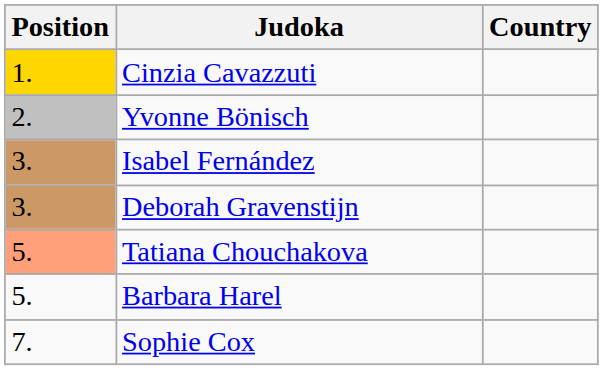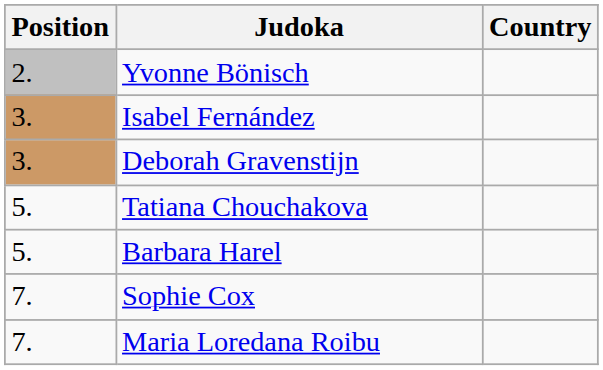- row: 1. | Cinzia Cavazzuti
Tatiana Chouchakova | Position: lightsalmon background -> no background
+ row: 7. | Maria Loredana Roibu
